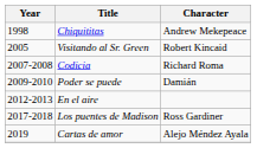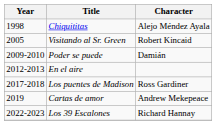Chiquititas | Character: Andrew Mekepeace -> Alejo Méndez Ayala
- row: 2007-2008 | Codicia | Richard Roma
Cartas de amor | Character: Alejo Méndez Ayala -> Andrew Mekepeace
+ row: 2022-2023 | Los 39 Escalones | Richard Hannay
